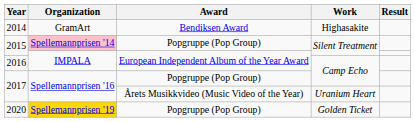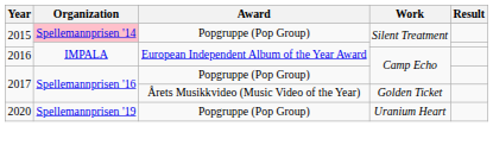- row: 2014 | GramArt | Bendiksen Award | Highasakite
2017 / Årets Musikkvideo (Music Video of the Year) | Work: Uranium Heart -> Golden Ticket
2020 | Organization: gold background -> no background
2020 | Work: Golden Ticket -> Uranium Heart
